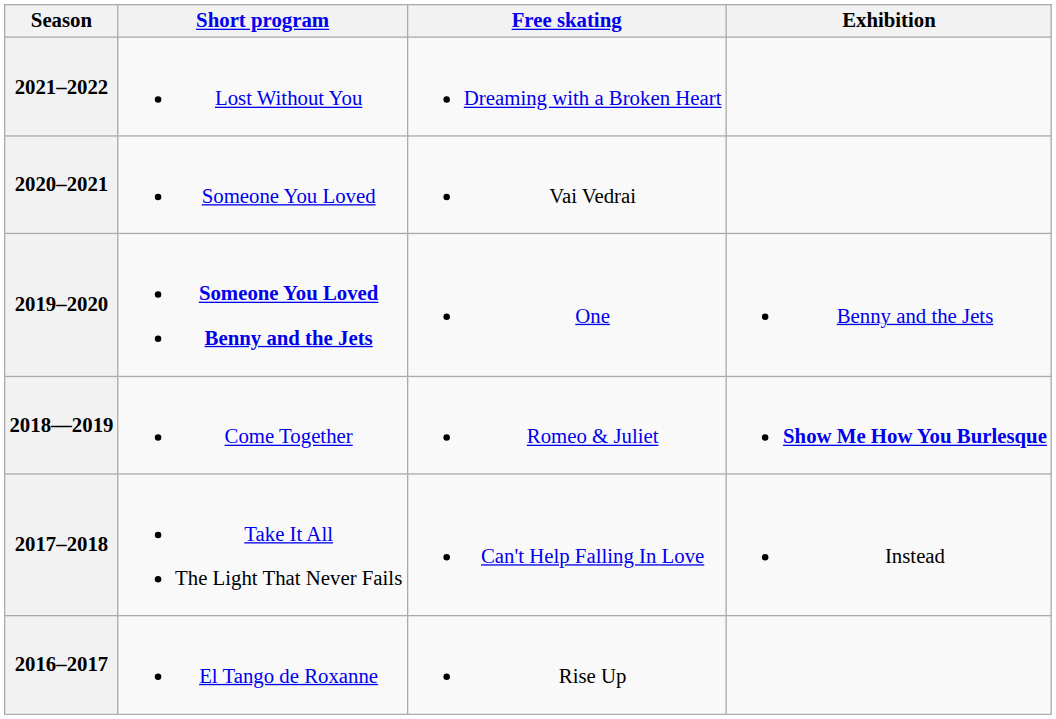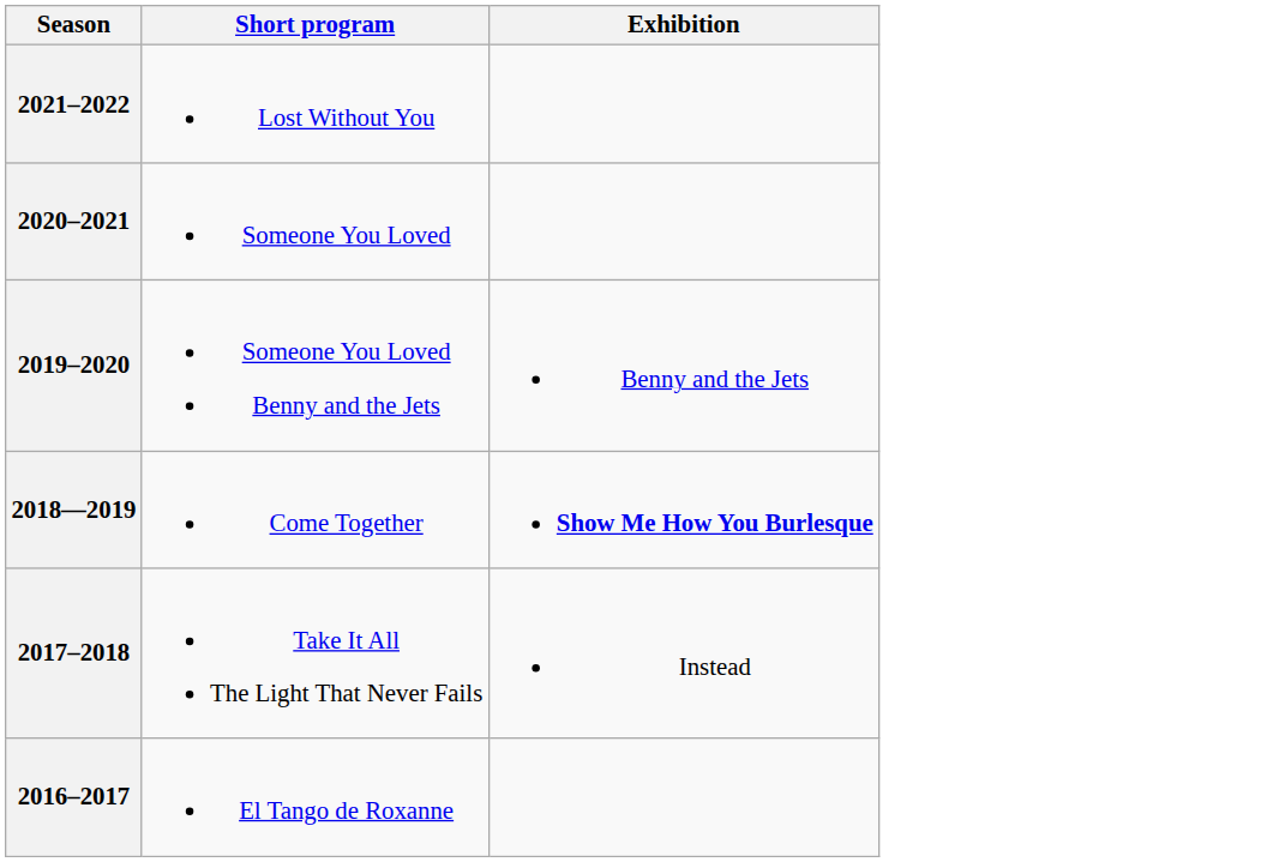- column: Free skating | Dreaming with a Broken Heart | Vai Vedrai | One | Romeo & Juliet | Can't Help Falling In Love | Rise Up
2019–2020 | Short program: bold -> normal
